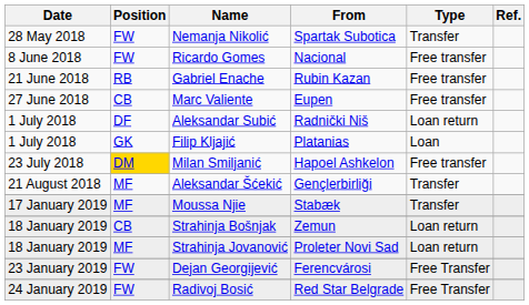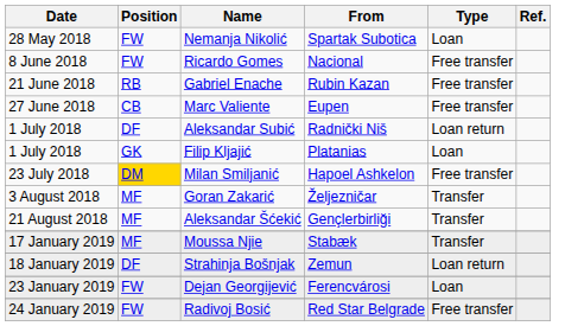Nemanja Nikolić | Type: Transfer -> Loan
+ row: 3 August 2018 | MF | Goran Zakarić | Željezničar | Transfer
Strahinja Bošnjak | Position: CB -> DF
- row: 18 January 2019 | MF | Strahinja Jovanović | Proleter Novi Sad | Loan return
Dejan Georgijević | Type: Free Transfer -> Loan
Radivoj Bosić | Type: Free Transfer -> Free transfer
